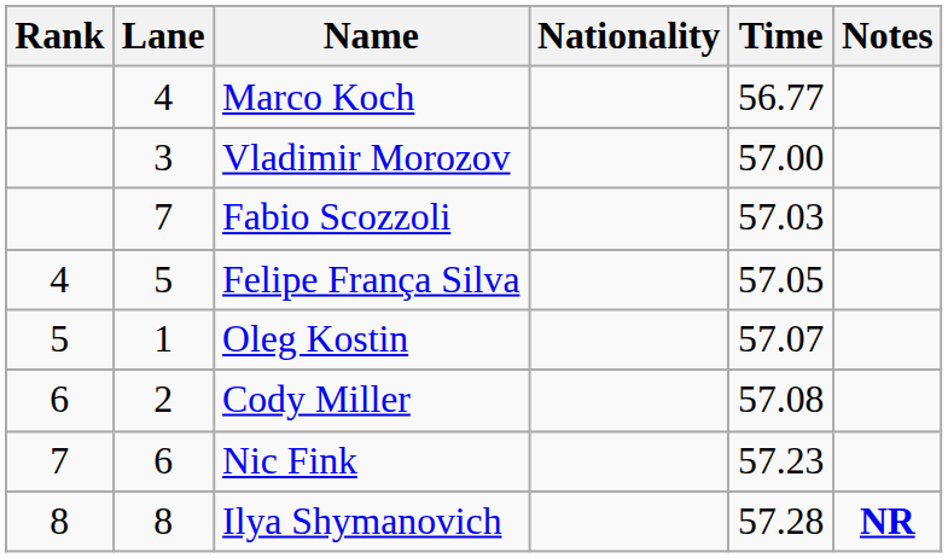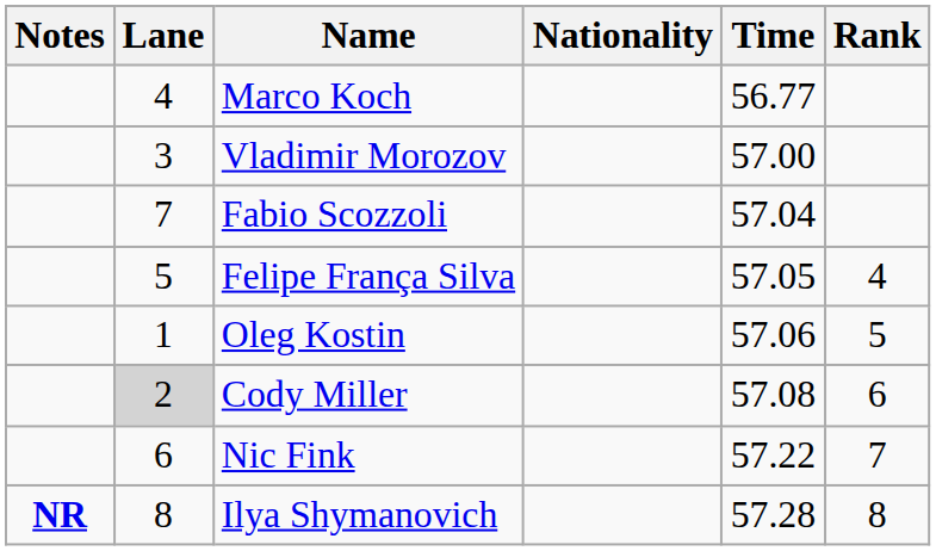columns swapped: Rank <-> Notes
Fabio Scozzoli | Time: 57.03 -> 57.04
Oleg Kostin | Time: 57.07 -> 57.06
Cody Miller | Lane: no background -> lightgrey background
Nic Fink | Time: 57.23 -> 57.22
